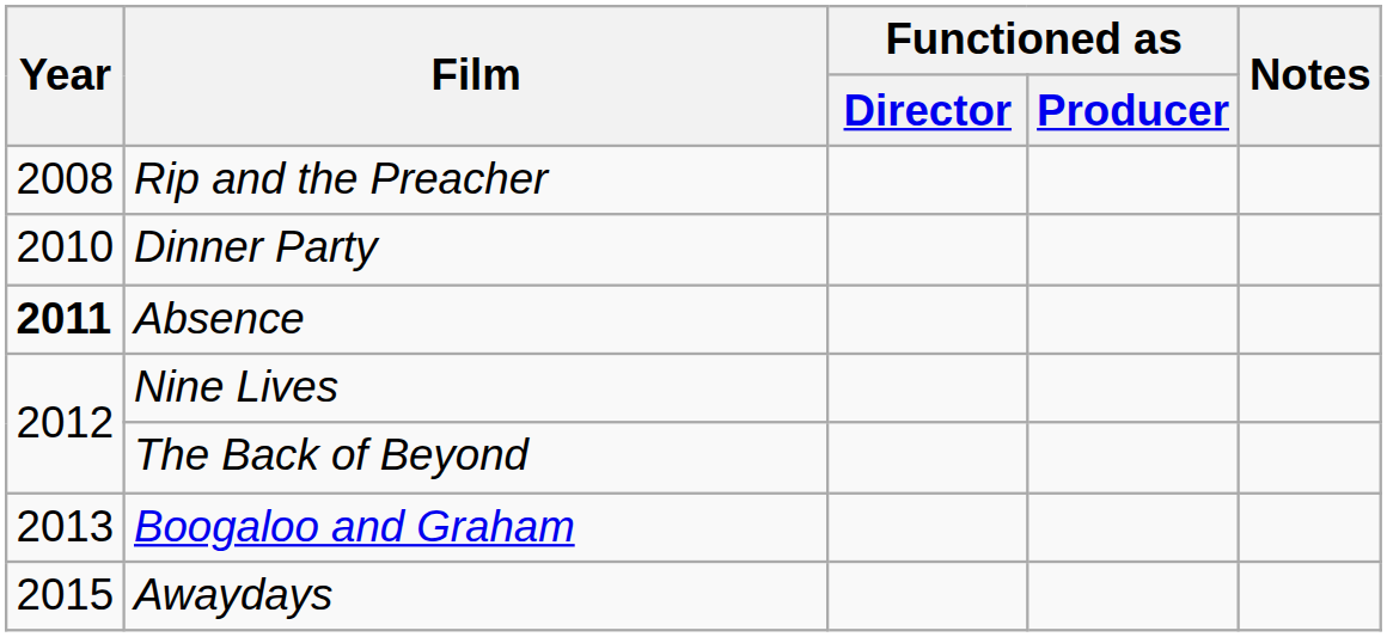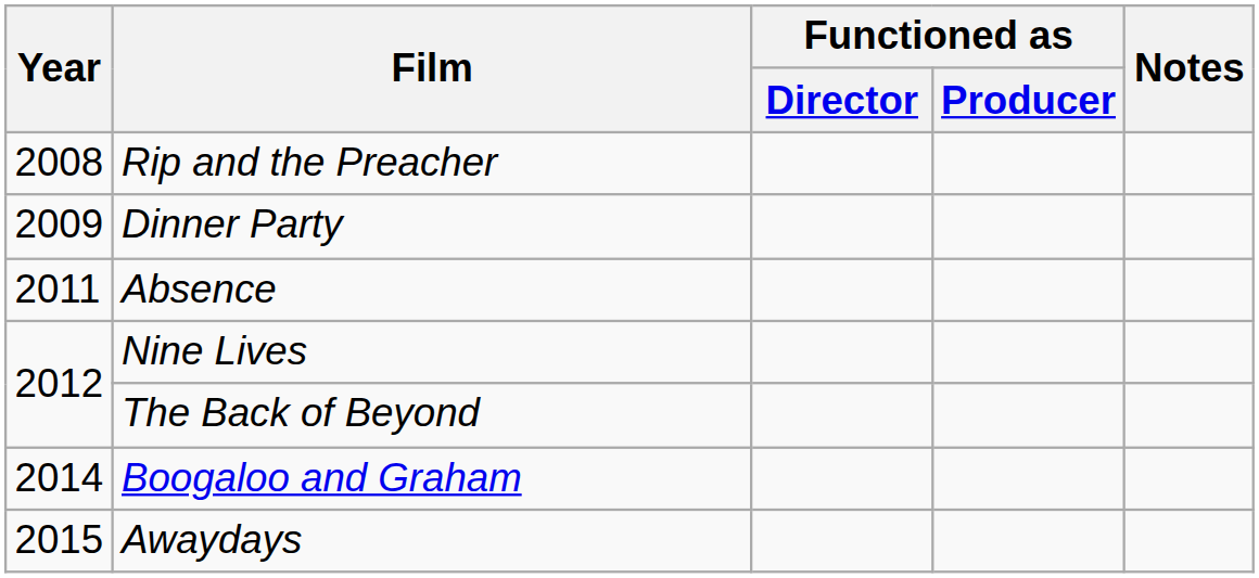Dinner Party | Year: 2010 -> 2009
Absence | Year: bold -> normal
Boogaloo and Graham | Year: 2013 -> 2014
